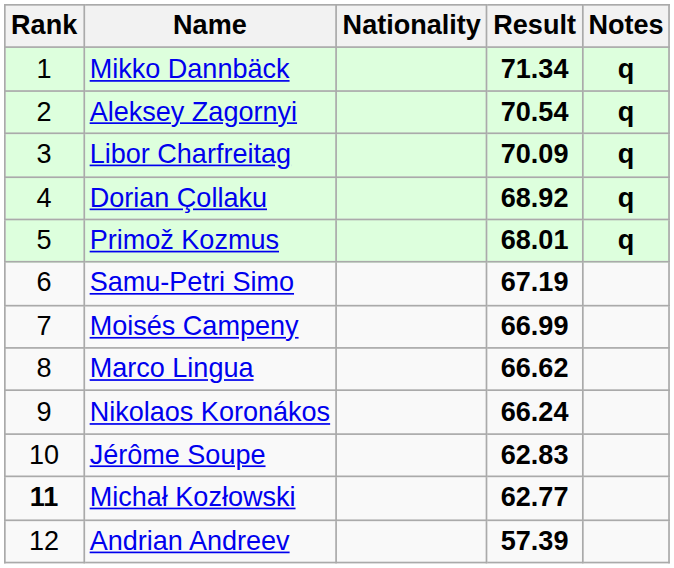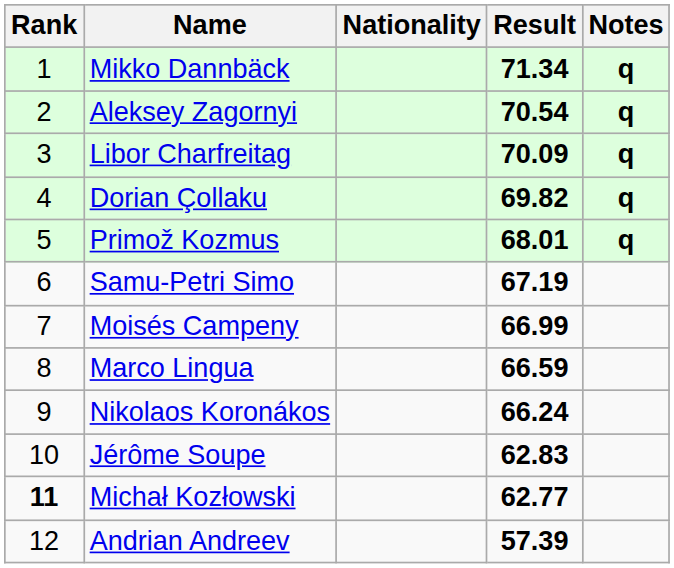Dorian Çollaku | Result: 68.92 -> 69.82
Marco Lingua | Result: 66.62 -> 66.59
